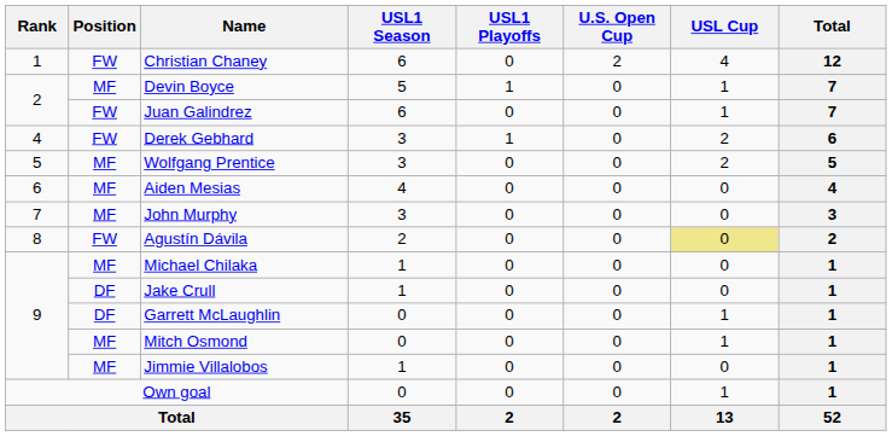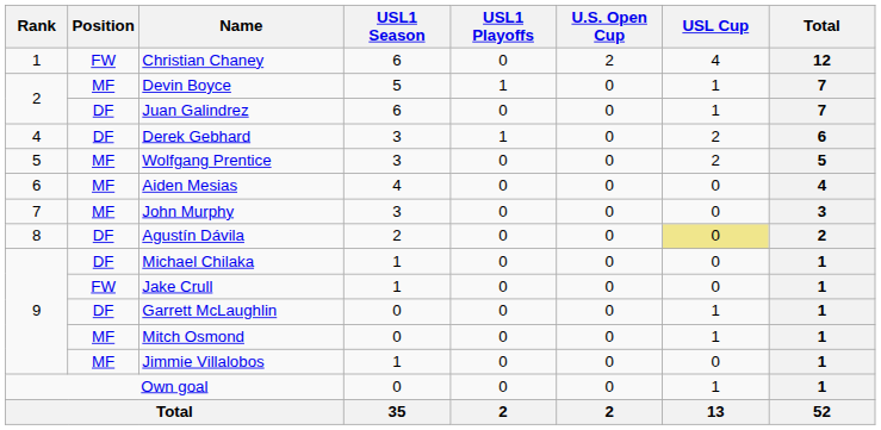Juan Galindrez | Position: FW -> DF
Derek Gebhard | Position: FW -> DF
Agustín Dávila | Position: FW -> DF
Michael Chilaka | Position: MF -> DF
Jake Crull | Position: DF -> FW
